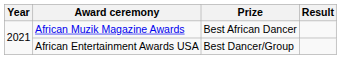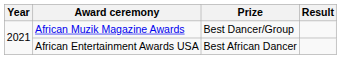African Muzik Magazine Awards | Prize: Best African Dancer -> Best Dancer/Group
African Entertainment Awards USA | Prize: Best Dancer/Group -> Best African Dancer
